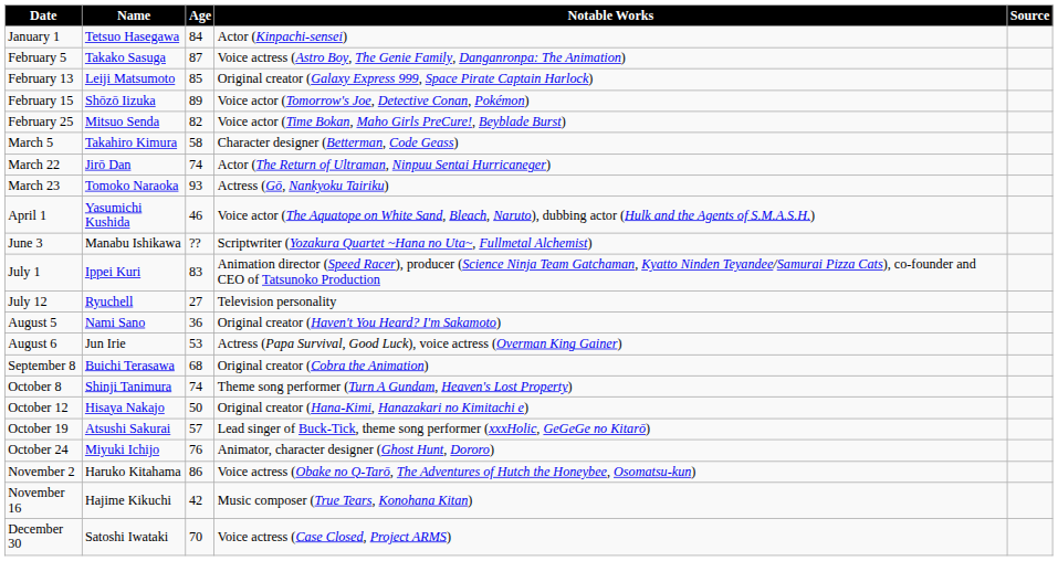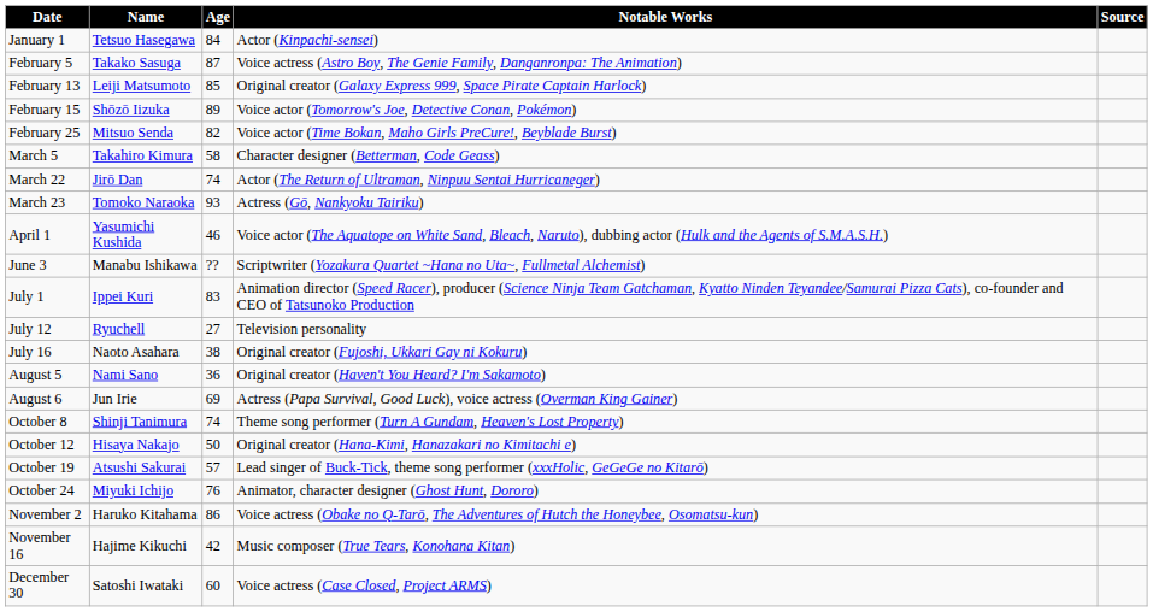+ row: July 16 | Naoto Asahara | 38 | Original creator (Fujoshi, Ukkari Gay ni Kokuru)
August 6 | Age: 53 -> 69
- row: September 8 | Buichi Terasawa | 68 | Original creator (Cobra the Animation)
December 30 | Age: 70 -> 60
